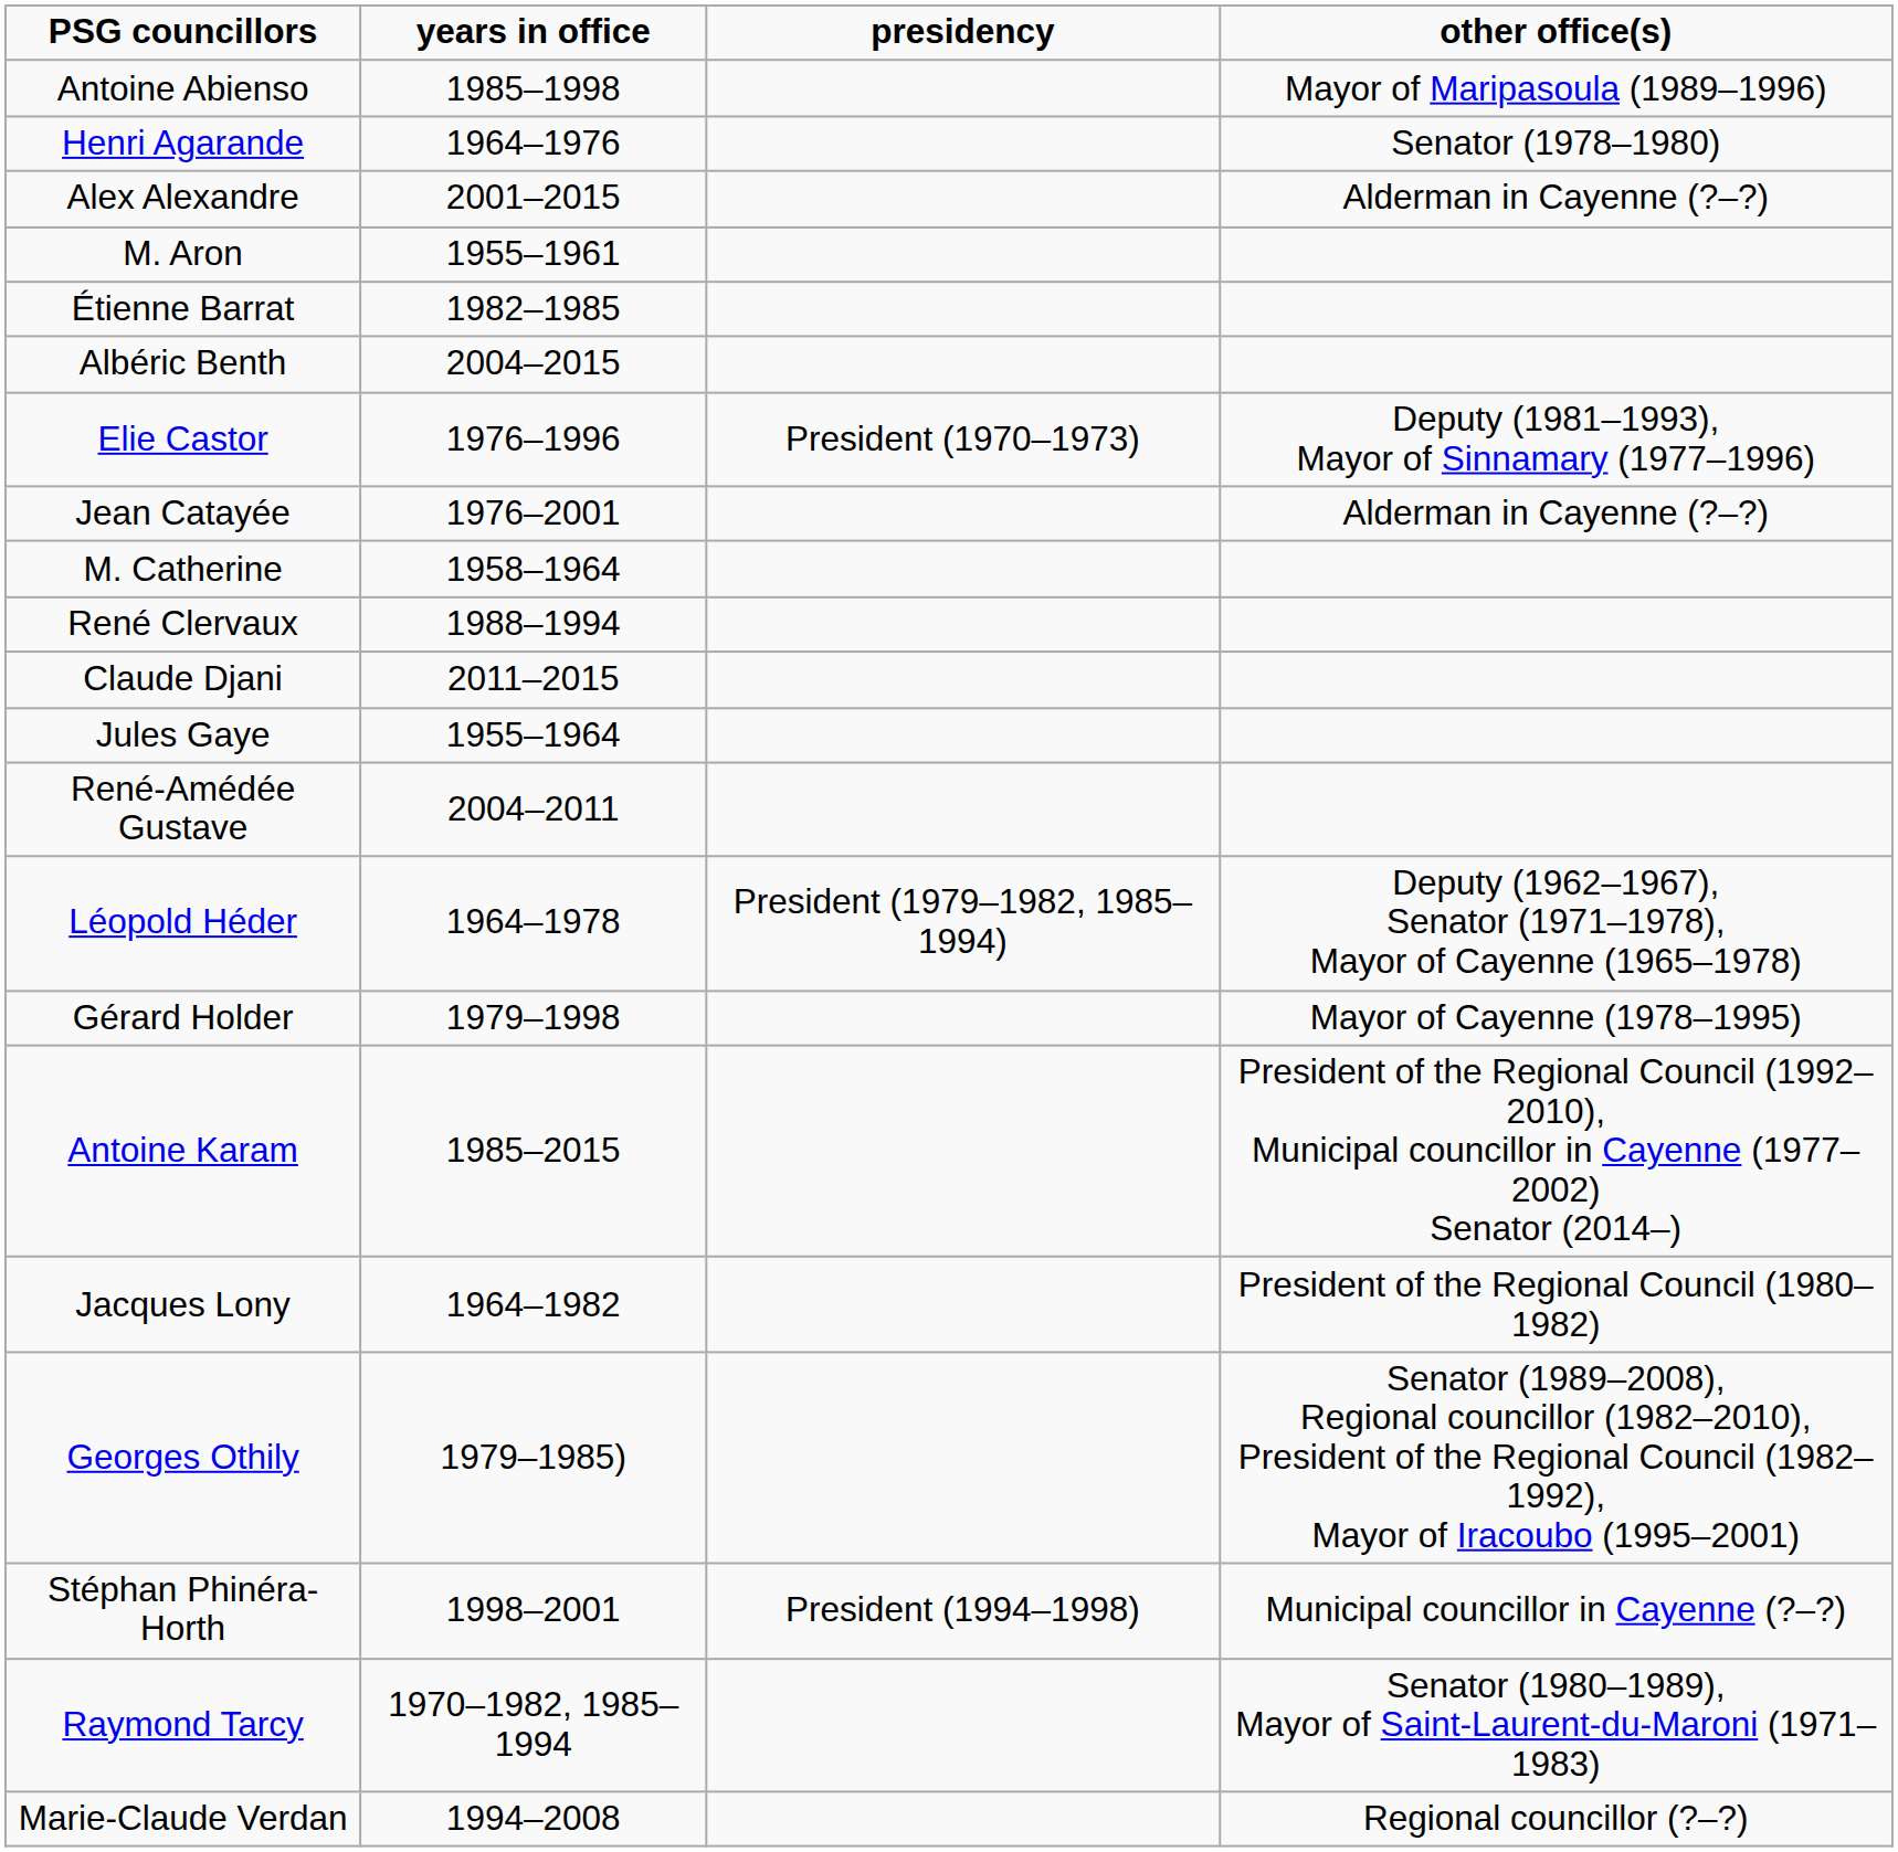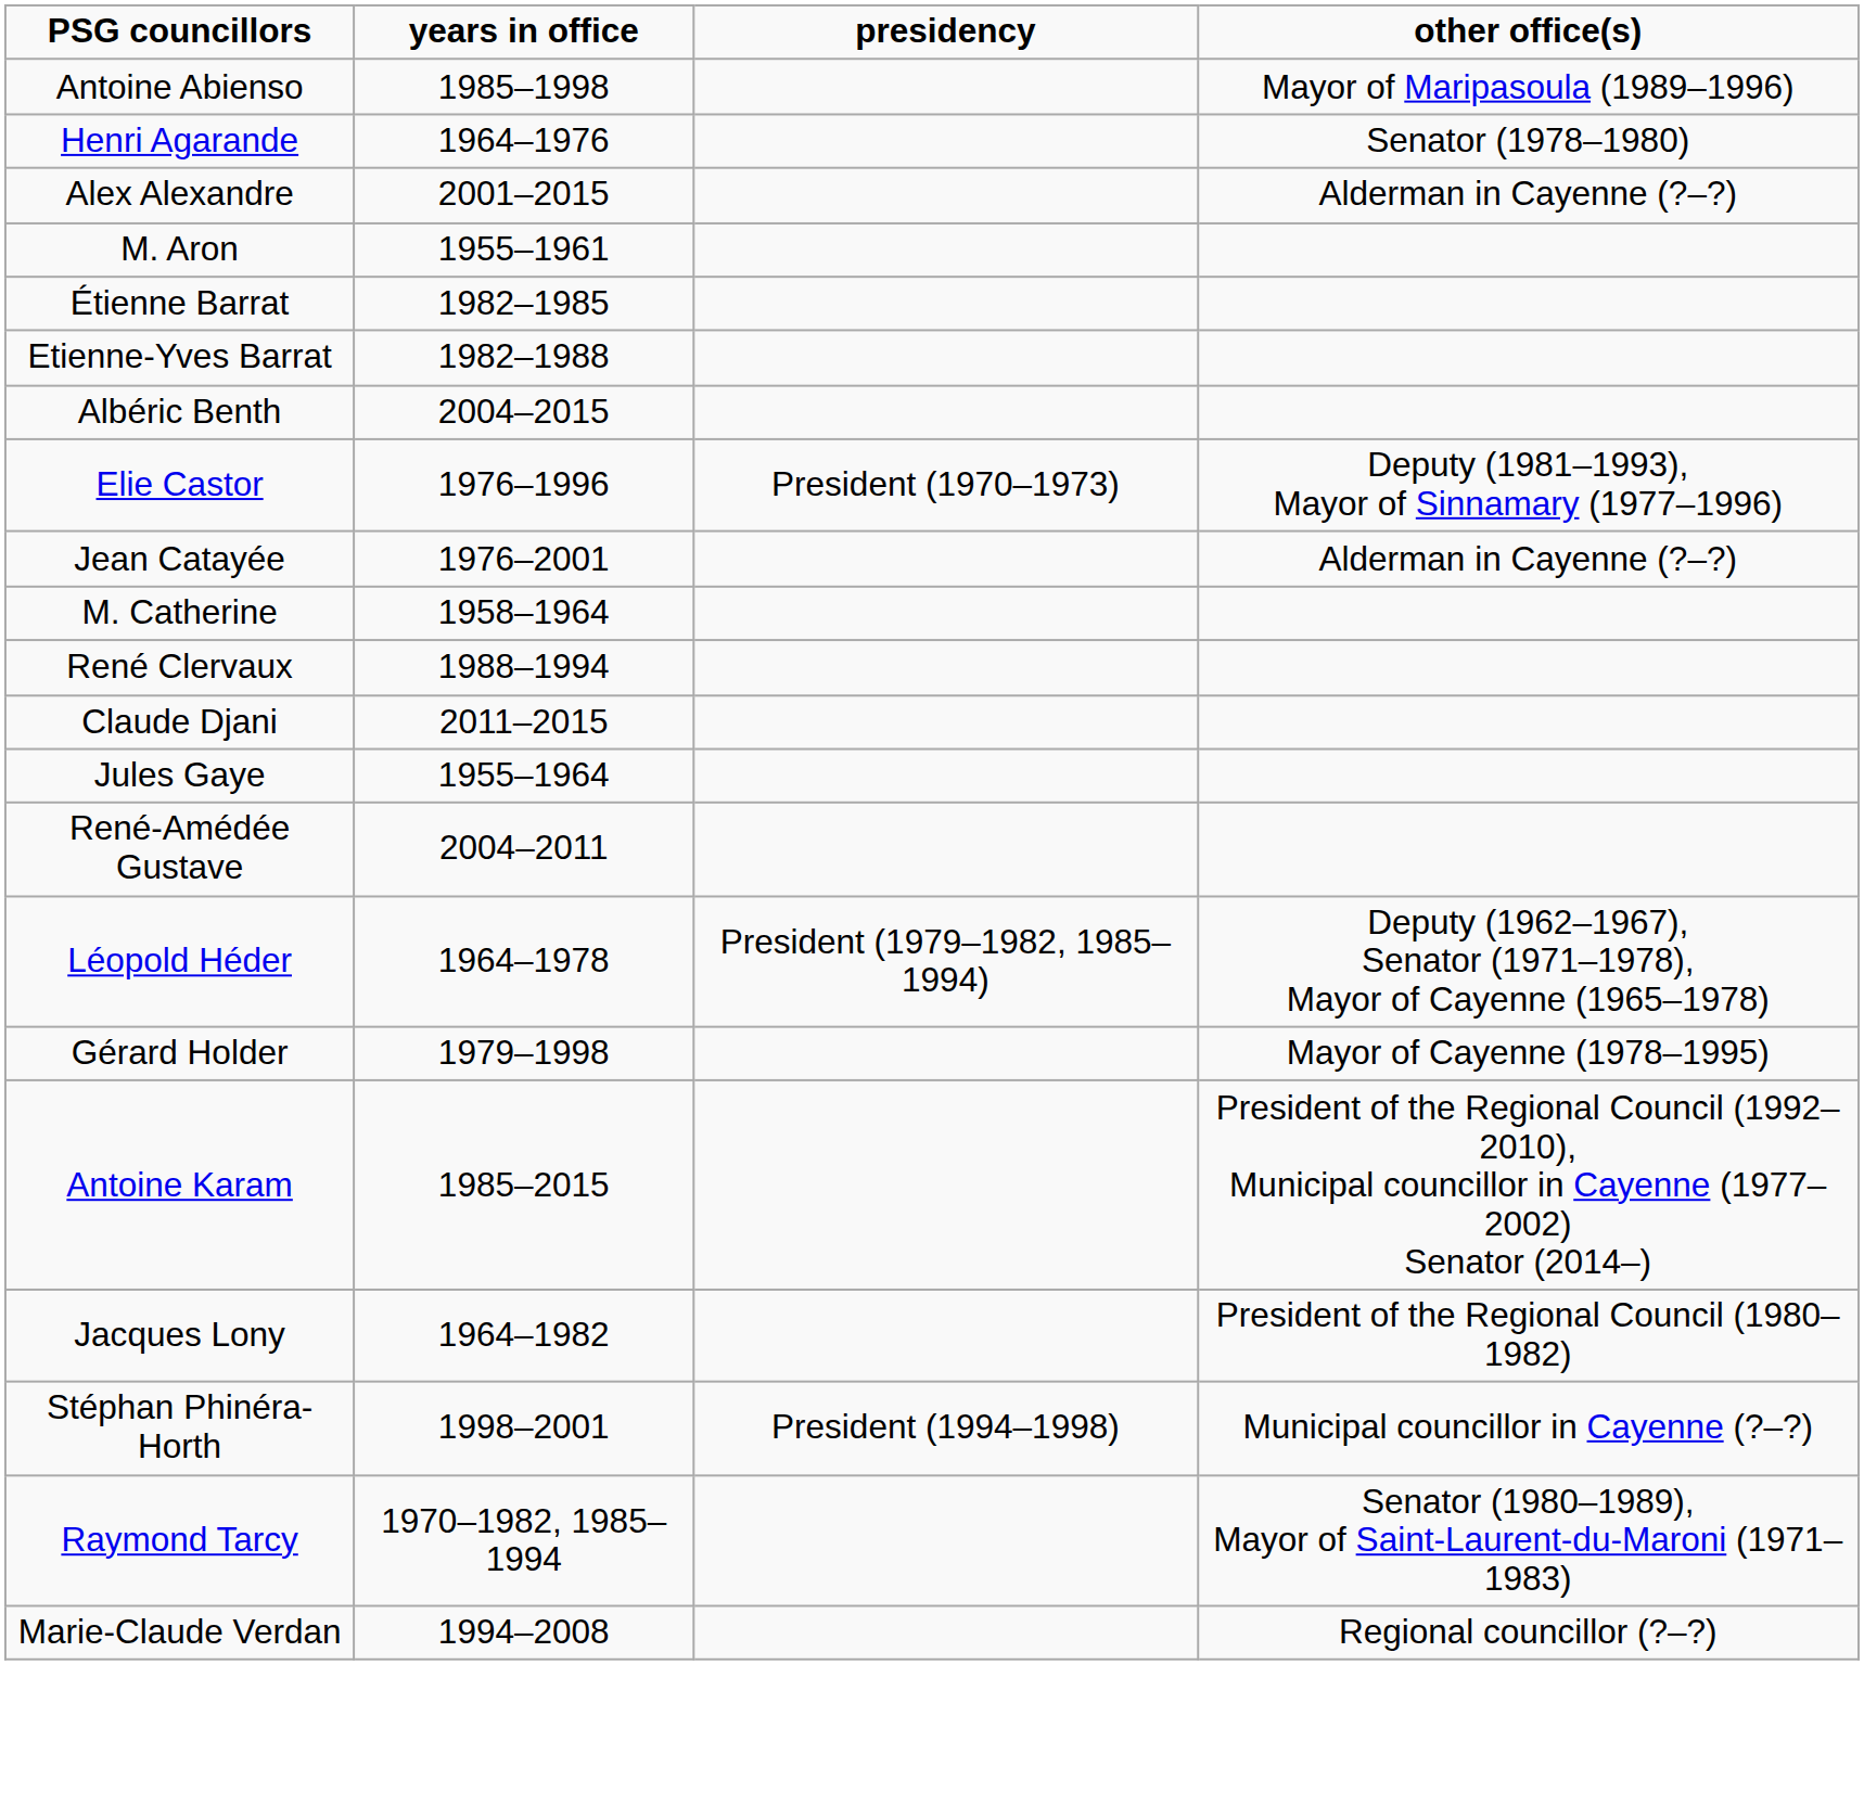+ row: Etienne-Yves Barrat | 1982–1988
- row: Georges Othily | 1979–1985) | Senator (1989–2008), Regional councillor (1982–2010), President of the Regional Council (1982–1992), Mayor of Iracoubo (1995–2001)
